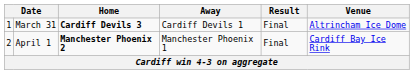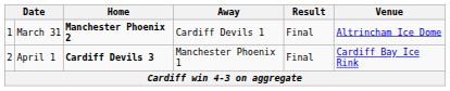March 31 | Home: Cardiff Devils 3 -> Manchester Phoenix 2
April 1 | Home: Manchester Phoenix 2 -> Cardiff Devils 3
